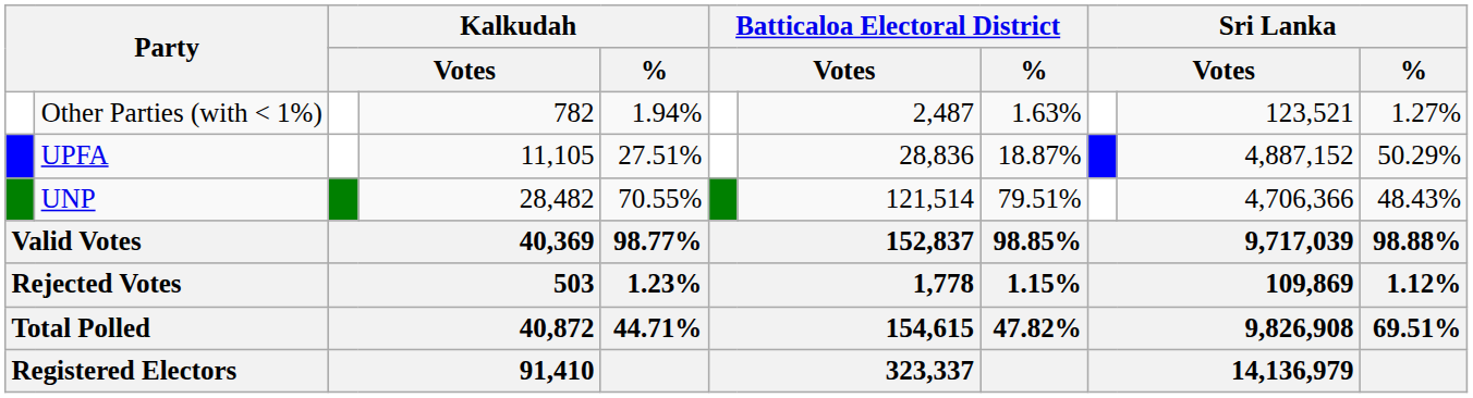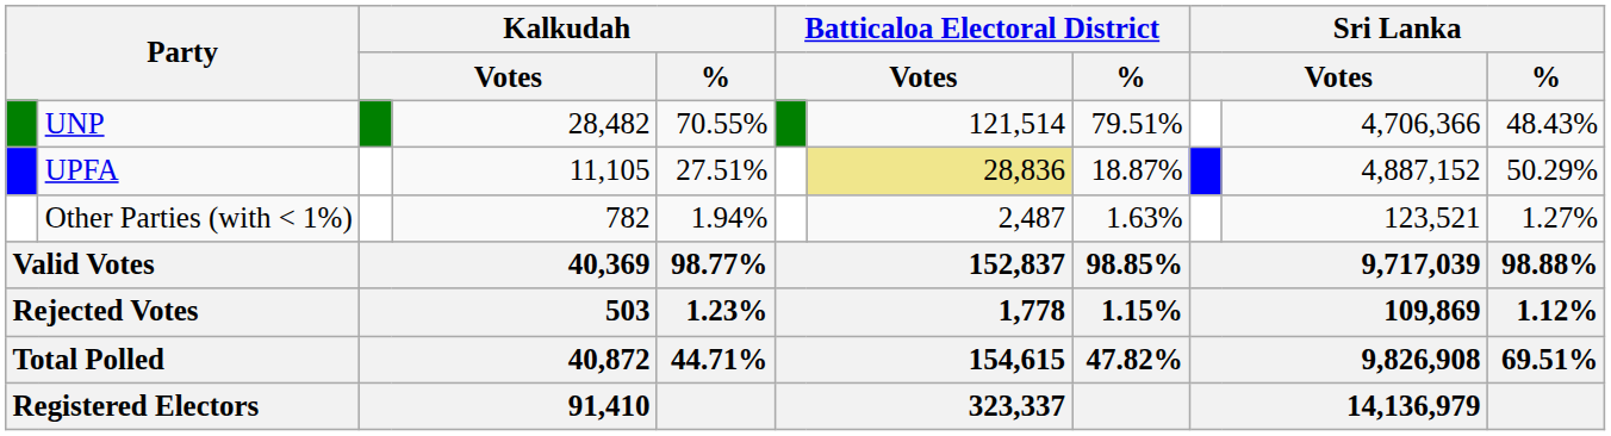rows swapped: UNP <-> Other Parties (with < 1%)
UPFA | column 7: no background -> khaki background
